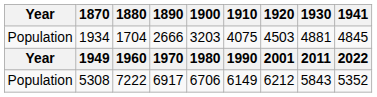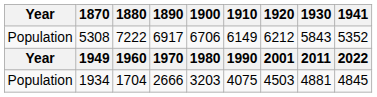rows swapped: 1934 <-> 5308
